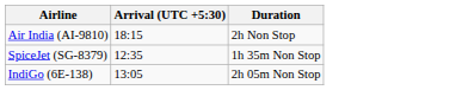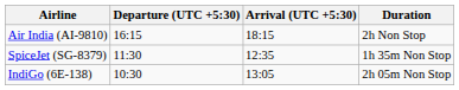+ column: Departure (UTC +5:30) | 16:15 | 11:30 | 10:30
